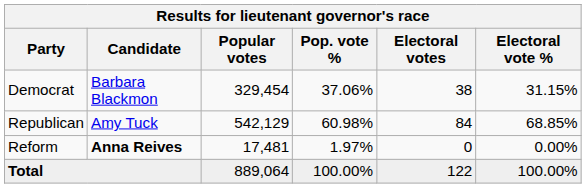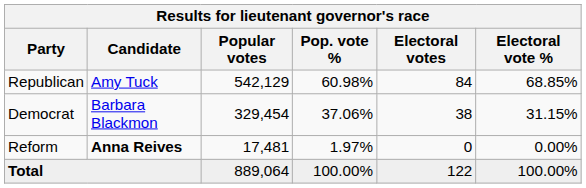rows swapped: Republican <-> Democrat
